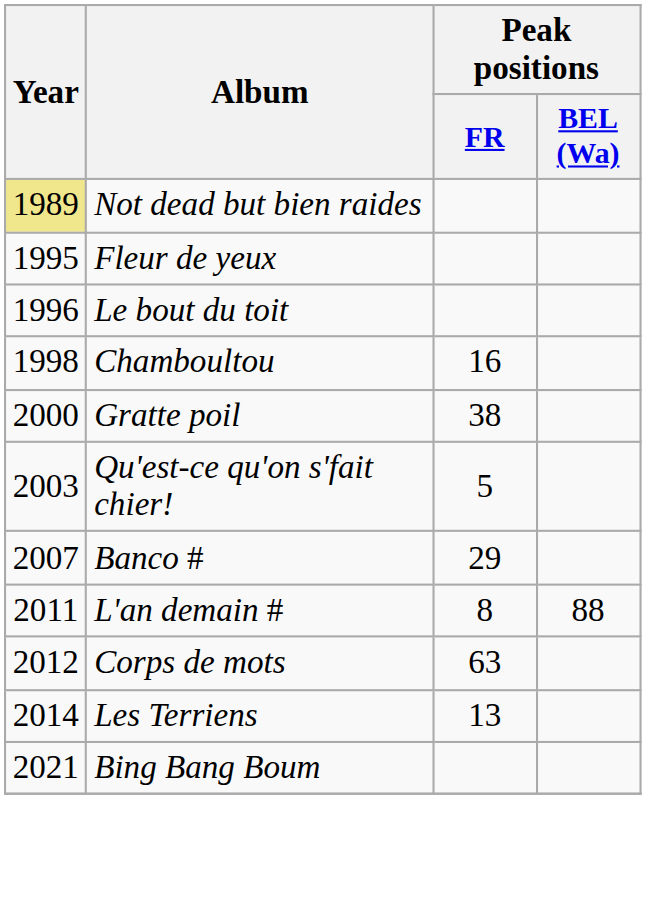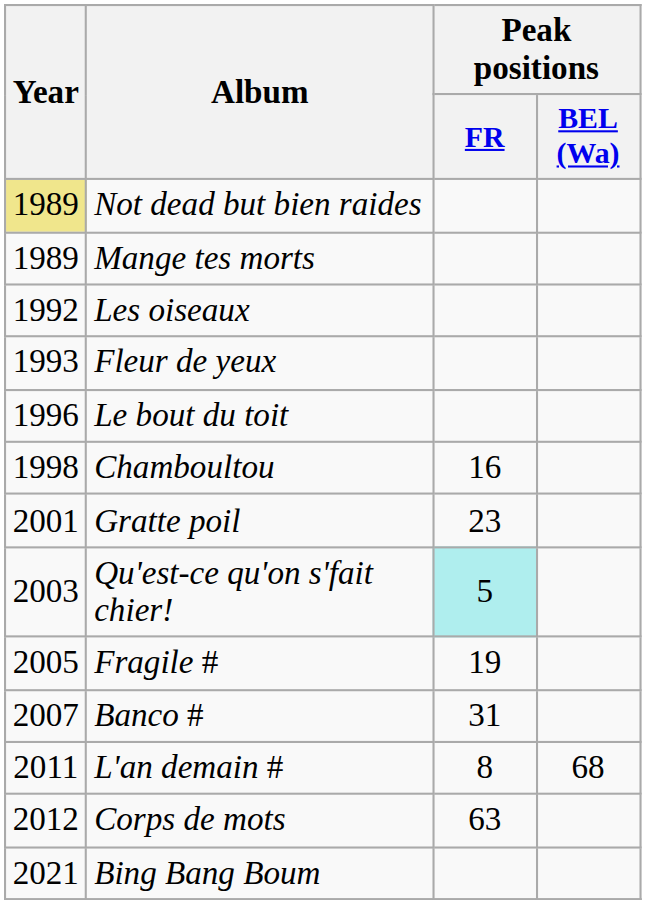+ row: 1989 | Mange tes morts
+ row: 1992 | Les oiseaux
Fleur de yeux | Year: 1995 -> 1993
Gratte poil | Year: 2000 -> 2001
Gratte poil | Peak positions / FR: 38 -> 23
Qu'est-ce qu'on s'fait chier! | Peak positions / FR: no background -> paleturquoise background
+ row: 2005 | Fragile # | 19
Banco # | Peak positions / FR: 29 -> 31
L'an demain # | Peak positions / BEL (Wa): 88 -> 68
- row: 2014 | Les Terriens | 13
